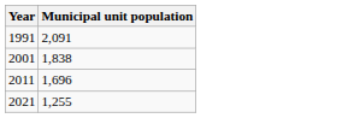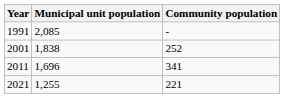+ column: Community population | - | 252 | 341 | 221
1991 | Municipal unit population: 2,091 -> 2,085
